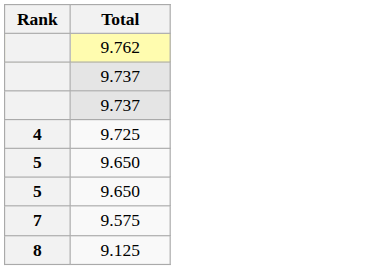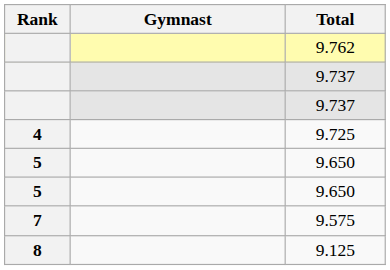+ column: Gymnast
